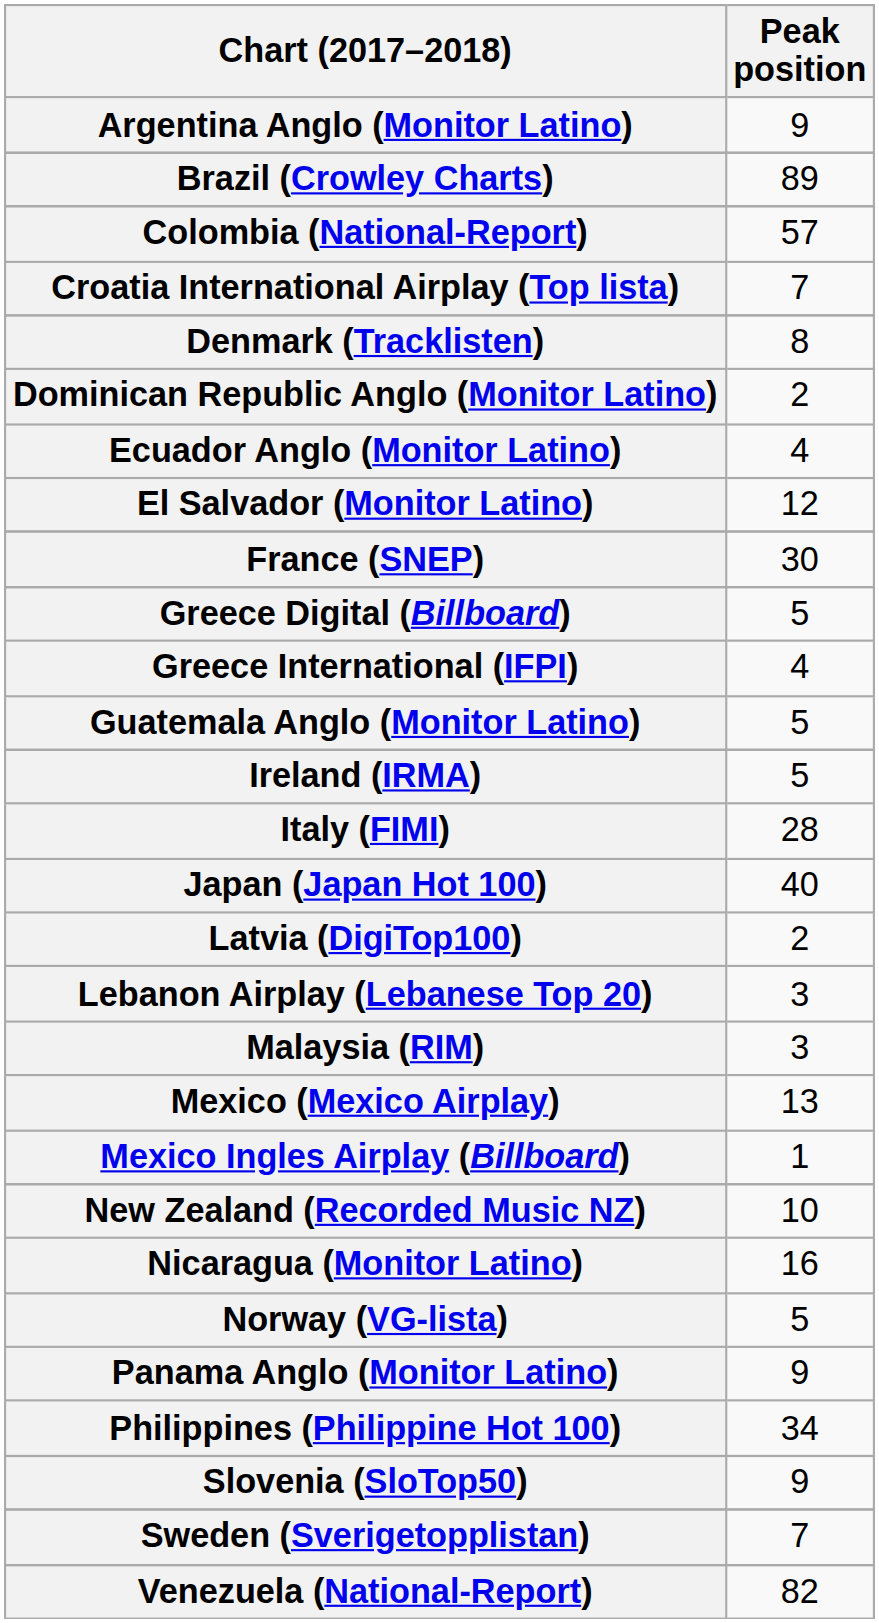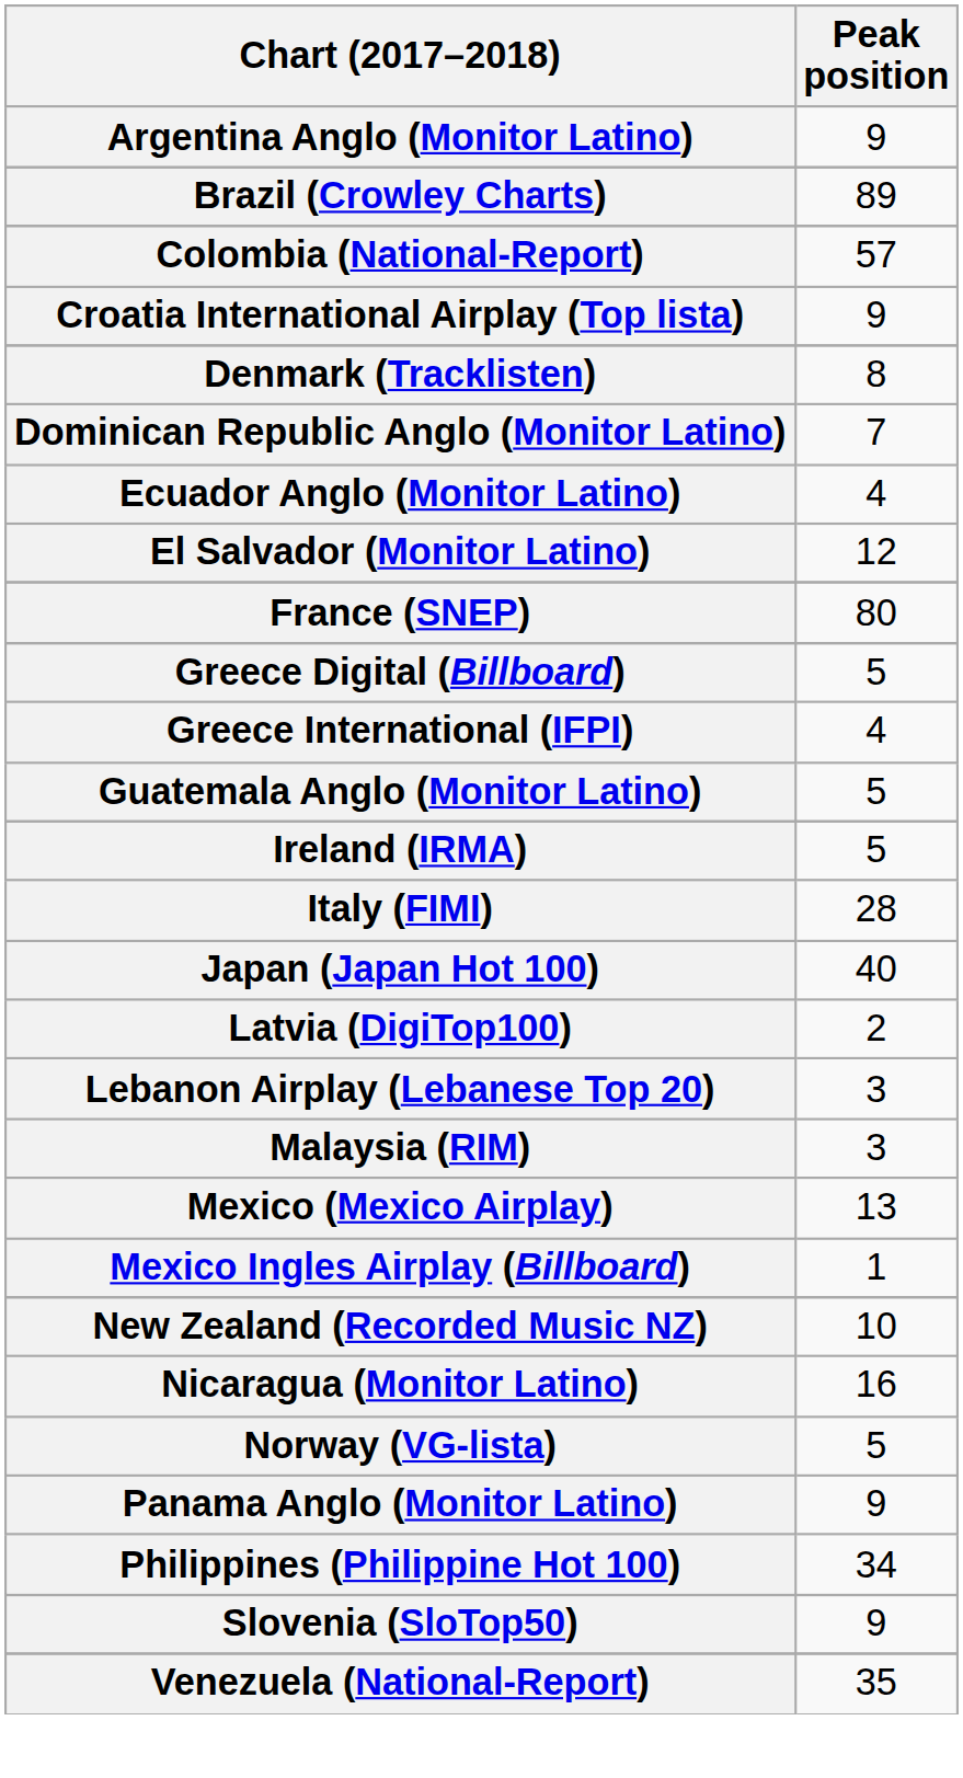Croatia International Airplay (Top lista) | Peak position: 7 -> 9
Dominican Republic Anglo (Monitor Latino) | Peak position: 2 -> 7
France (SNEP) | Peak position: 30 -> 80
- row: Sweden (Sverigetopplistan) | 7
Venezuela (National-Report) | Peak position: 82 -> 35
